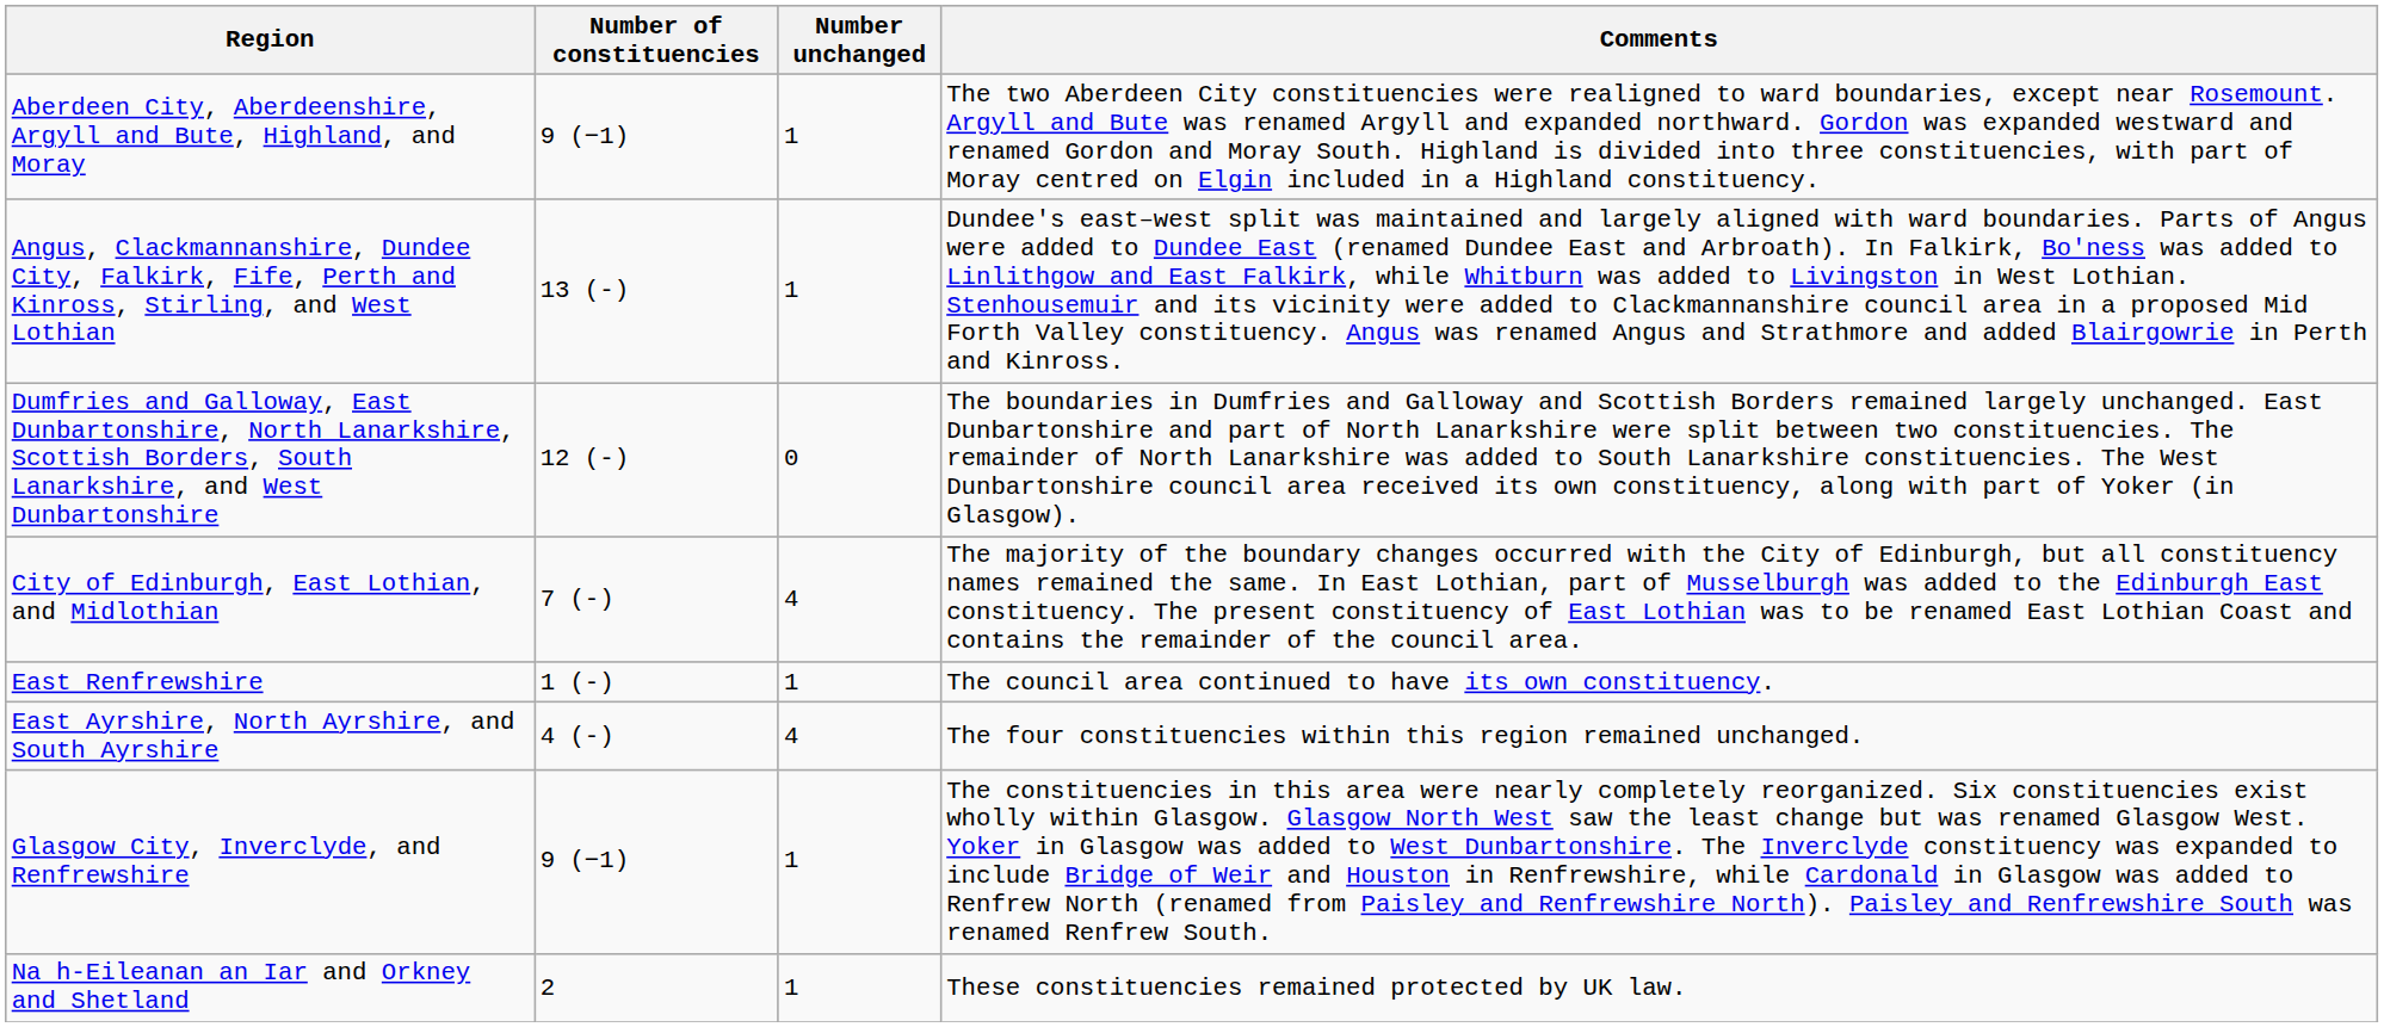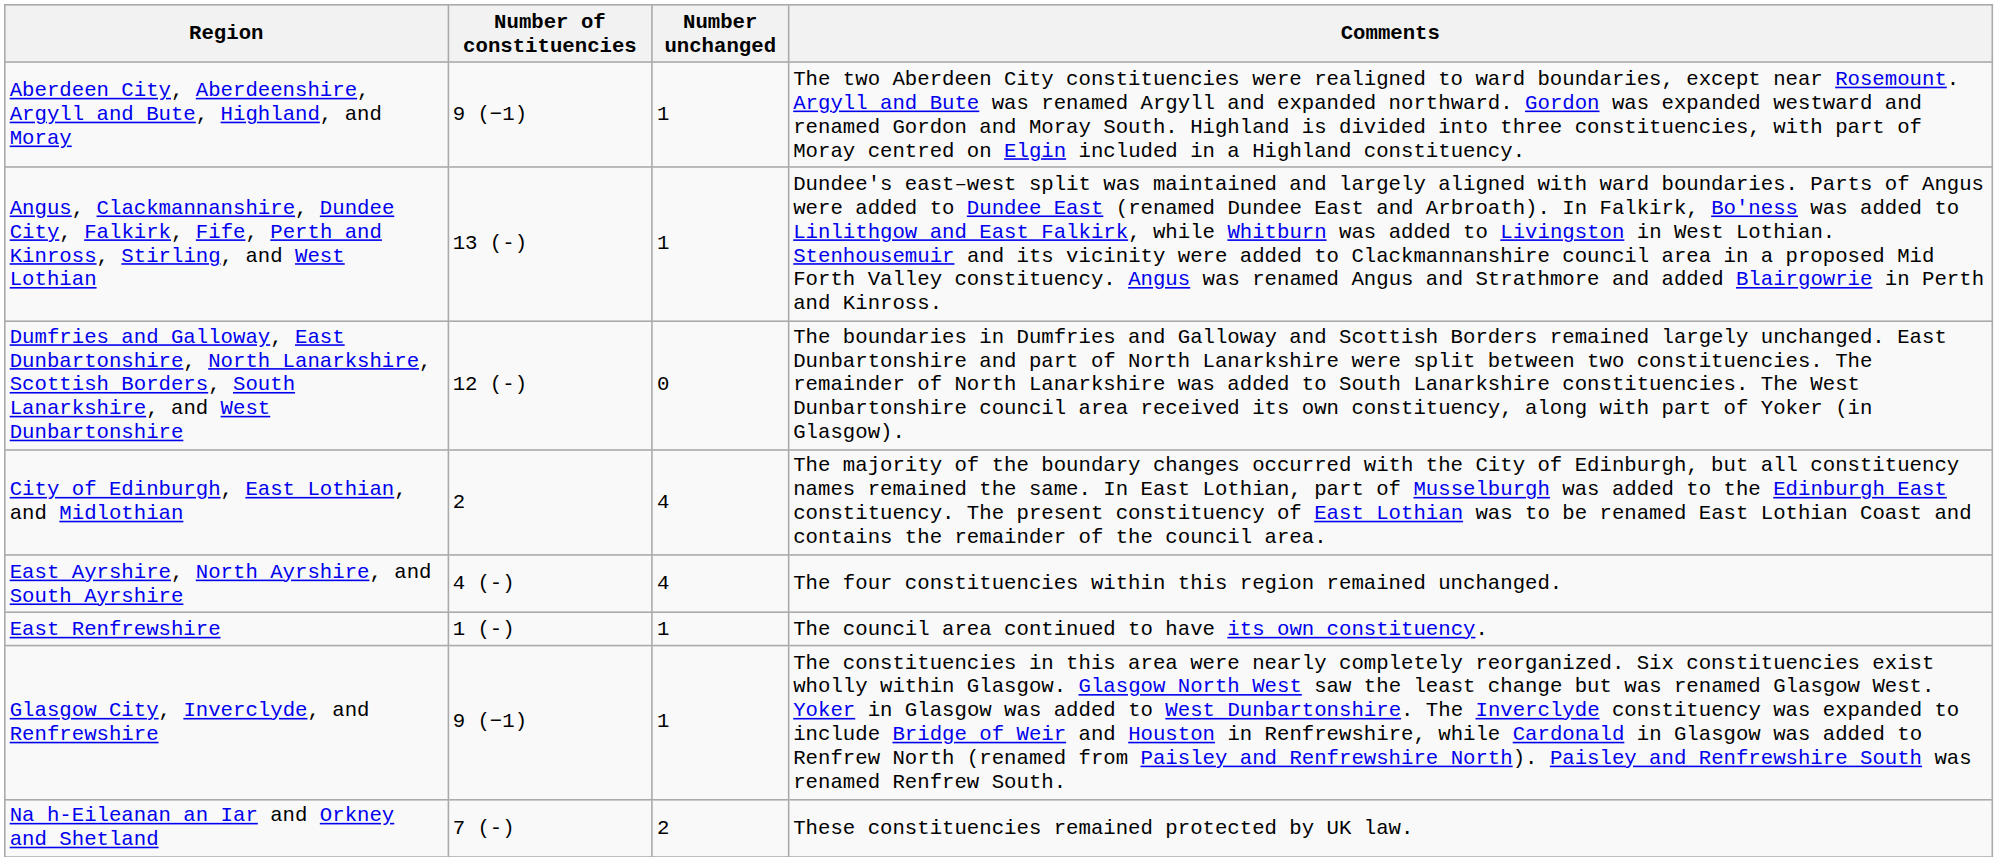City of Edinburgh, East Lothian, and Midlothian | Number of constituencies: 7 (-) -> 2
rows swapped: East Ayrshire, North Ayrshire, and South Ayrshire <-> East Renfrewshire
Na h-Eileanan an Iar and Orkney and Shetland | Number of constituencies: 2 -> 7 (-)
Na h-Eileanan an Iar and Orkney and Shetland | Number unchanged: 1 -> 2
